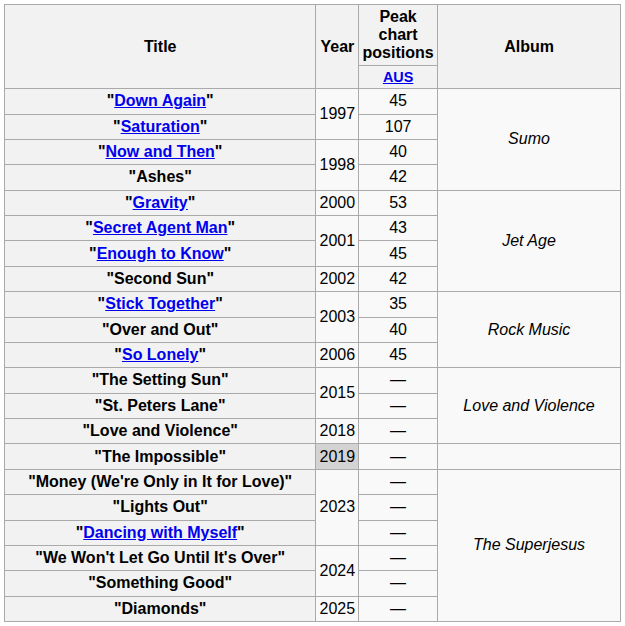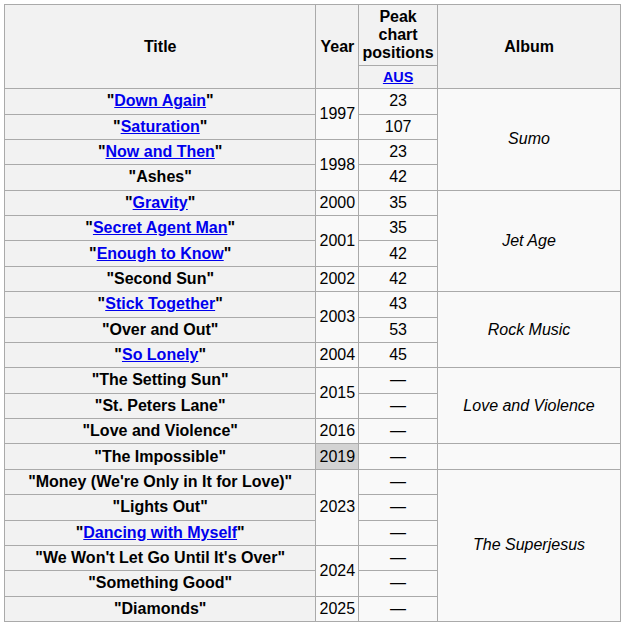"Down Again" | Peak chart positions / AUS: 45 -> 23
"Now and Then" | Peak chart positions / AUS: 40 -> 23
"Gravity" | Peak chart positions / AUS: 53 -> 35
"Secret Agent Man" | Peak chart positions / AUS: 43 -> 35
"Enough to Know" | Peak chart positions / AUS: 45 -> 42
"Stick Together" | Peak chart positions / AUS: 35 -> 43
"Over and Out" | Peak chart positions / AUS: 40 -> 53
"So Lonely" | Year: 2006 -> 2004
"Love and Violence" | Year: 2018 -> 2016
